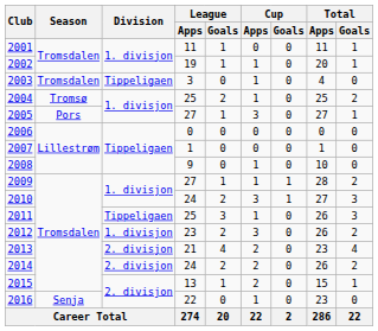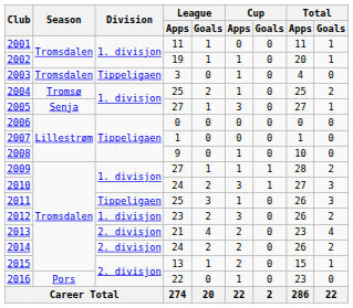2005 | Season: Pors -> Senja
2016 | Season: Senja -> Pors
